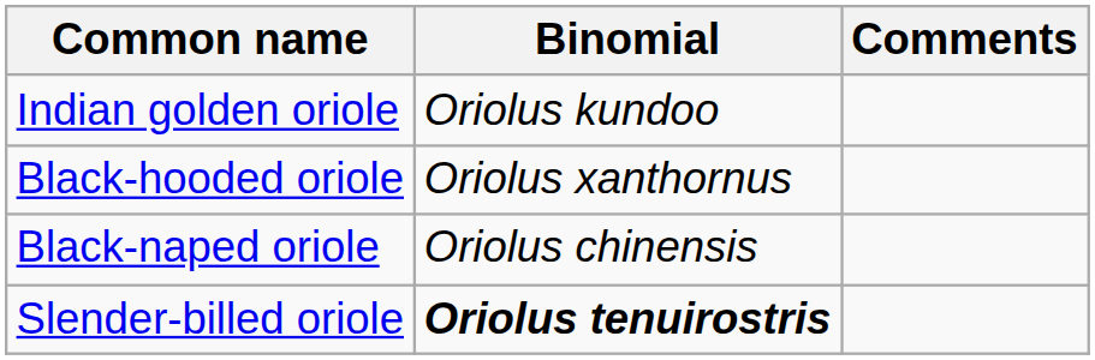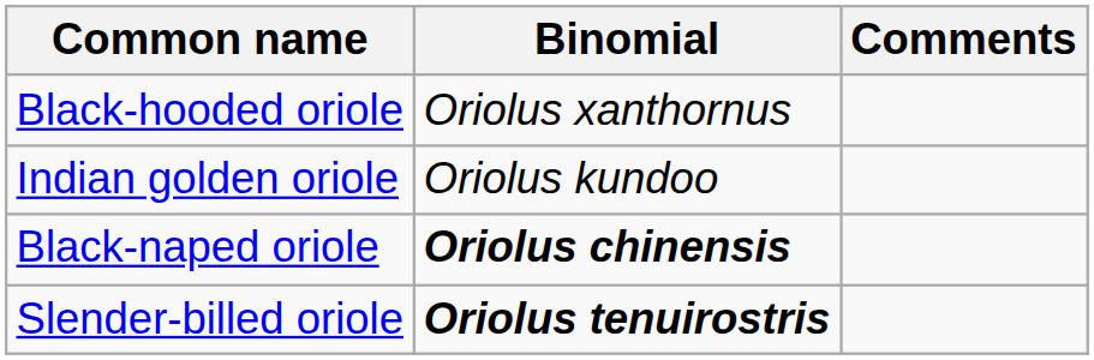rows swapped: Black-hooded oriole <-> Indian golden oriole
Black-naped oriole | Binomial: normal -> bold
